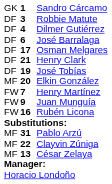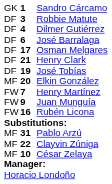César Zelaya | column 2: 13 -> 10
